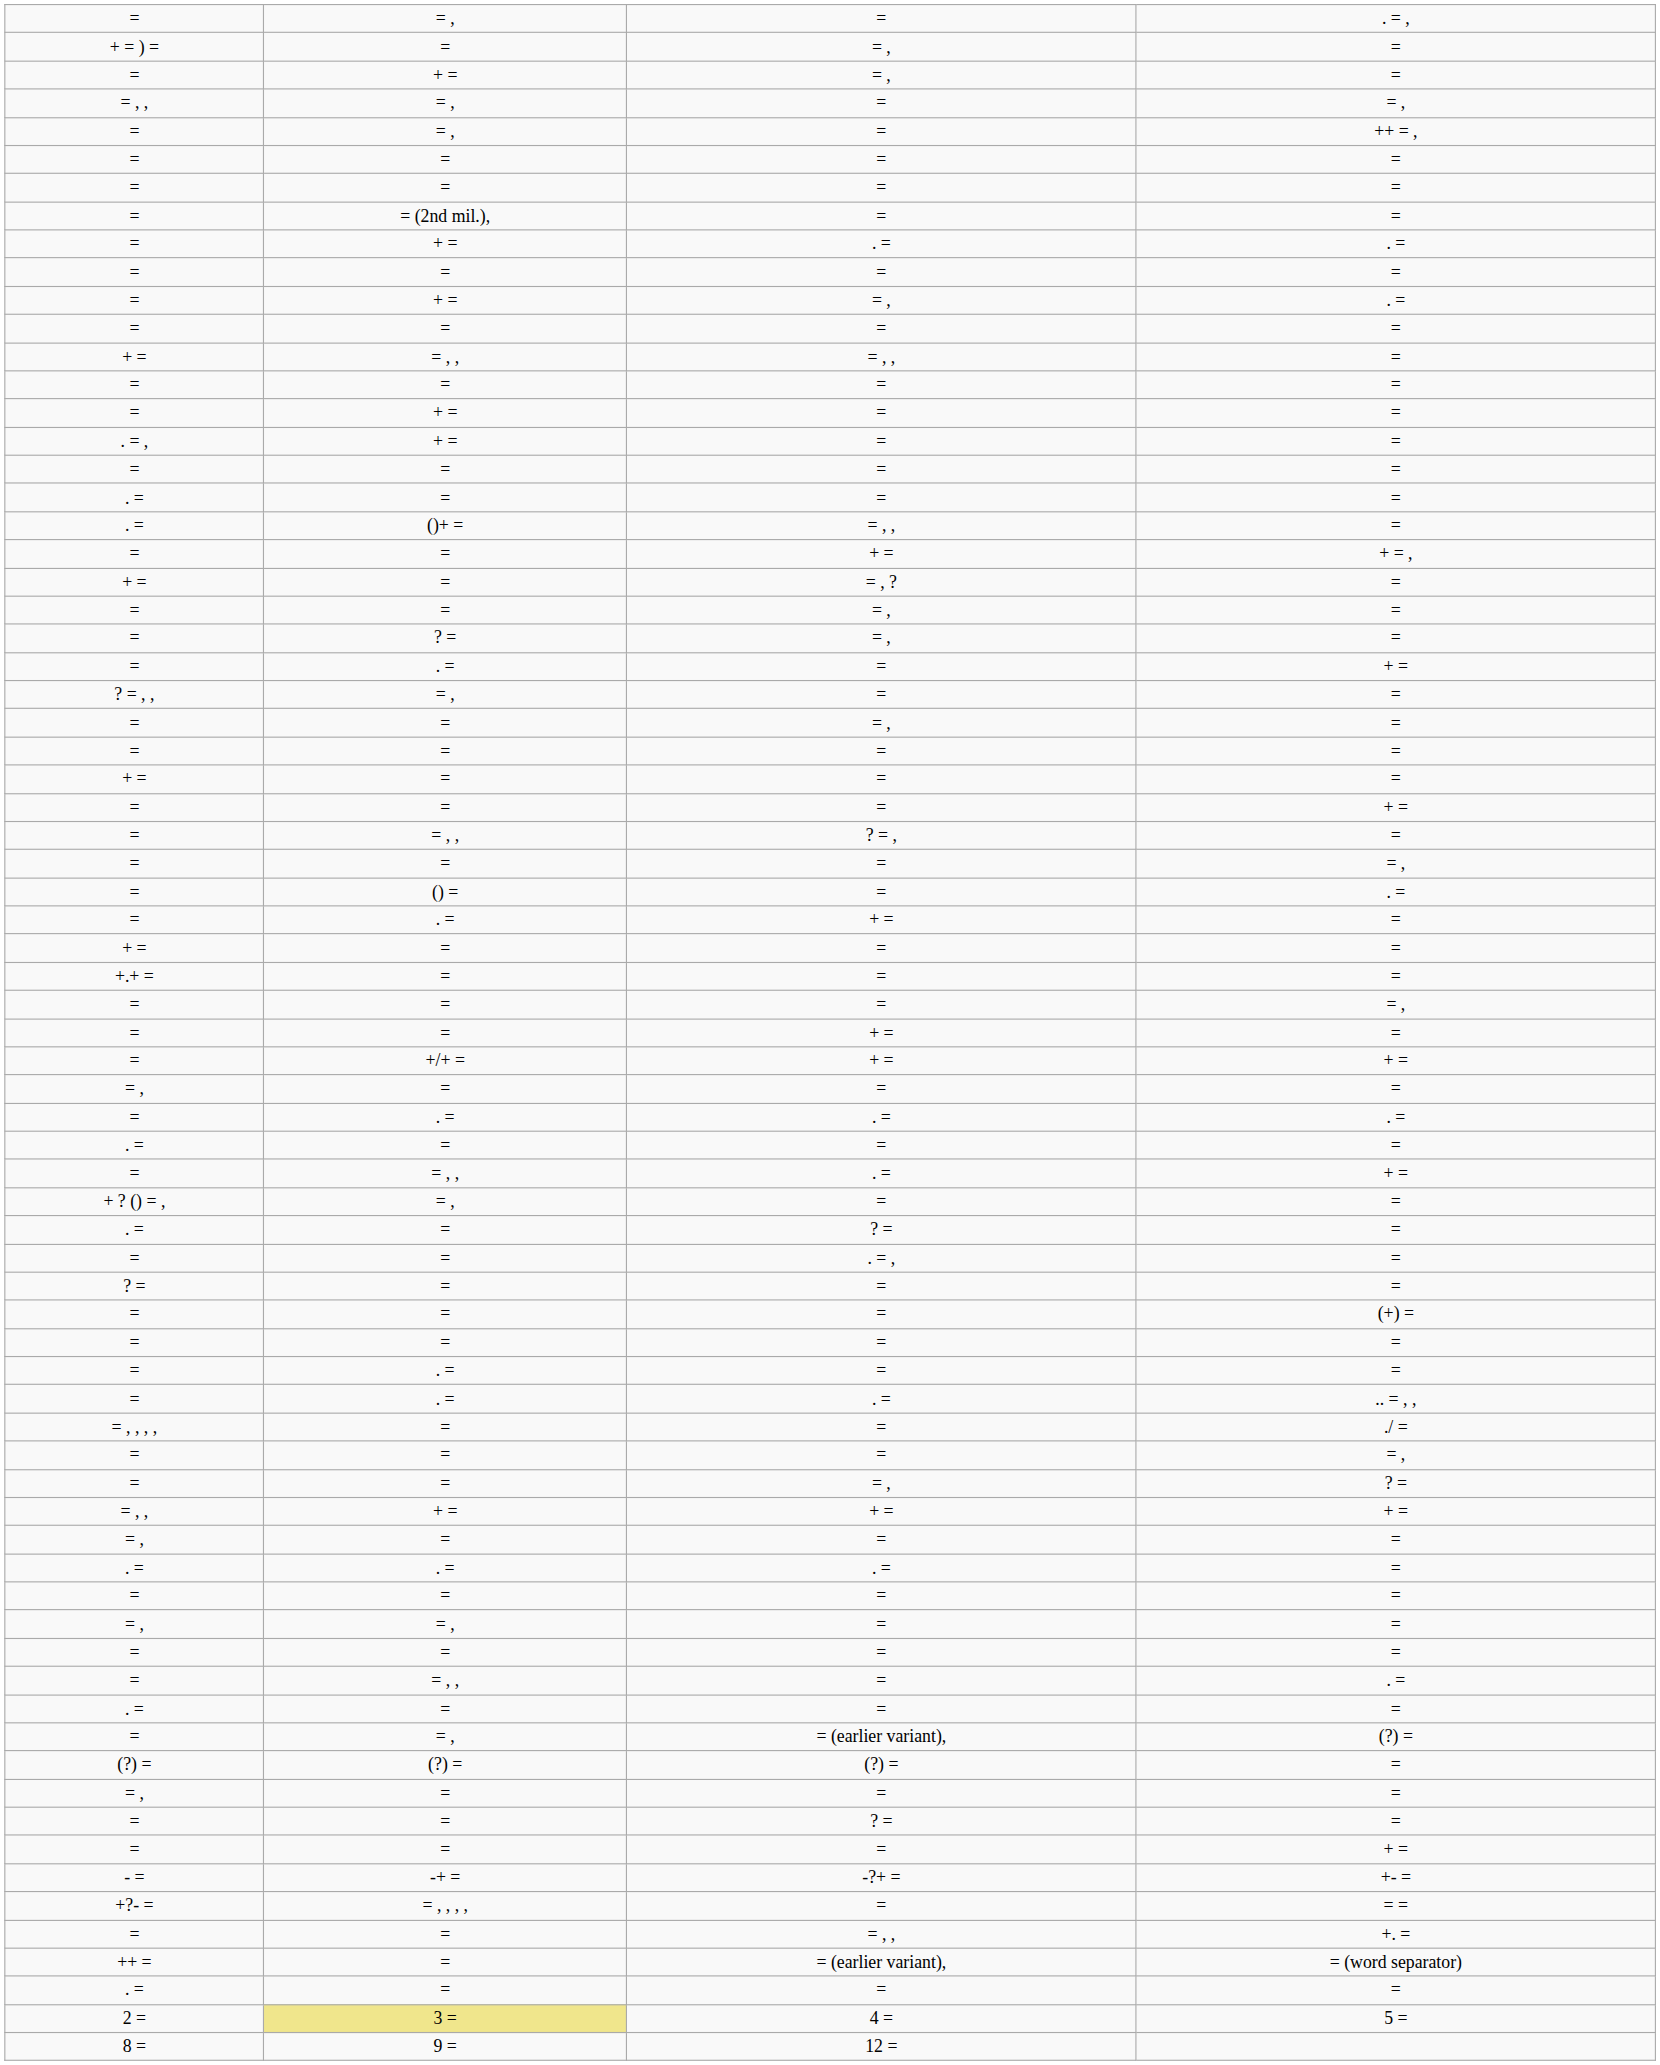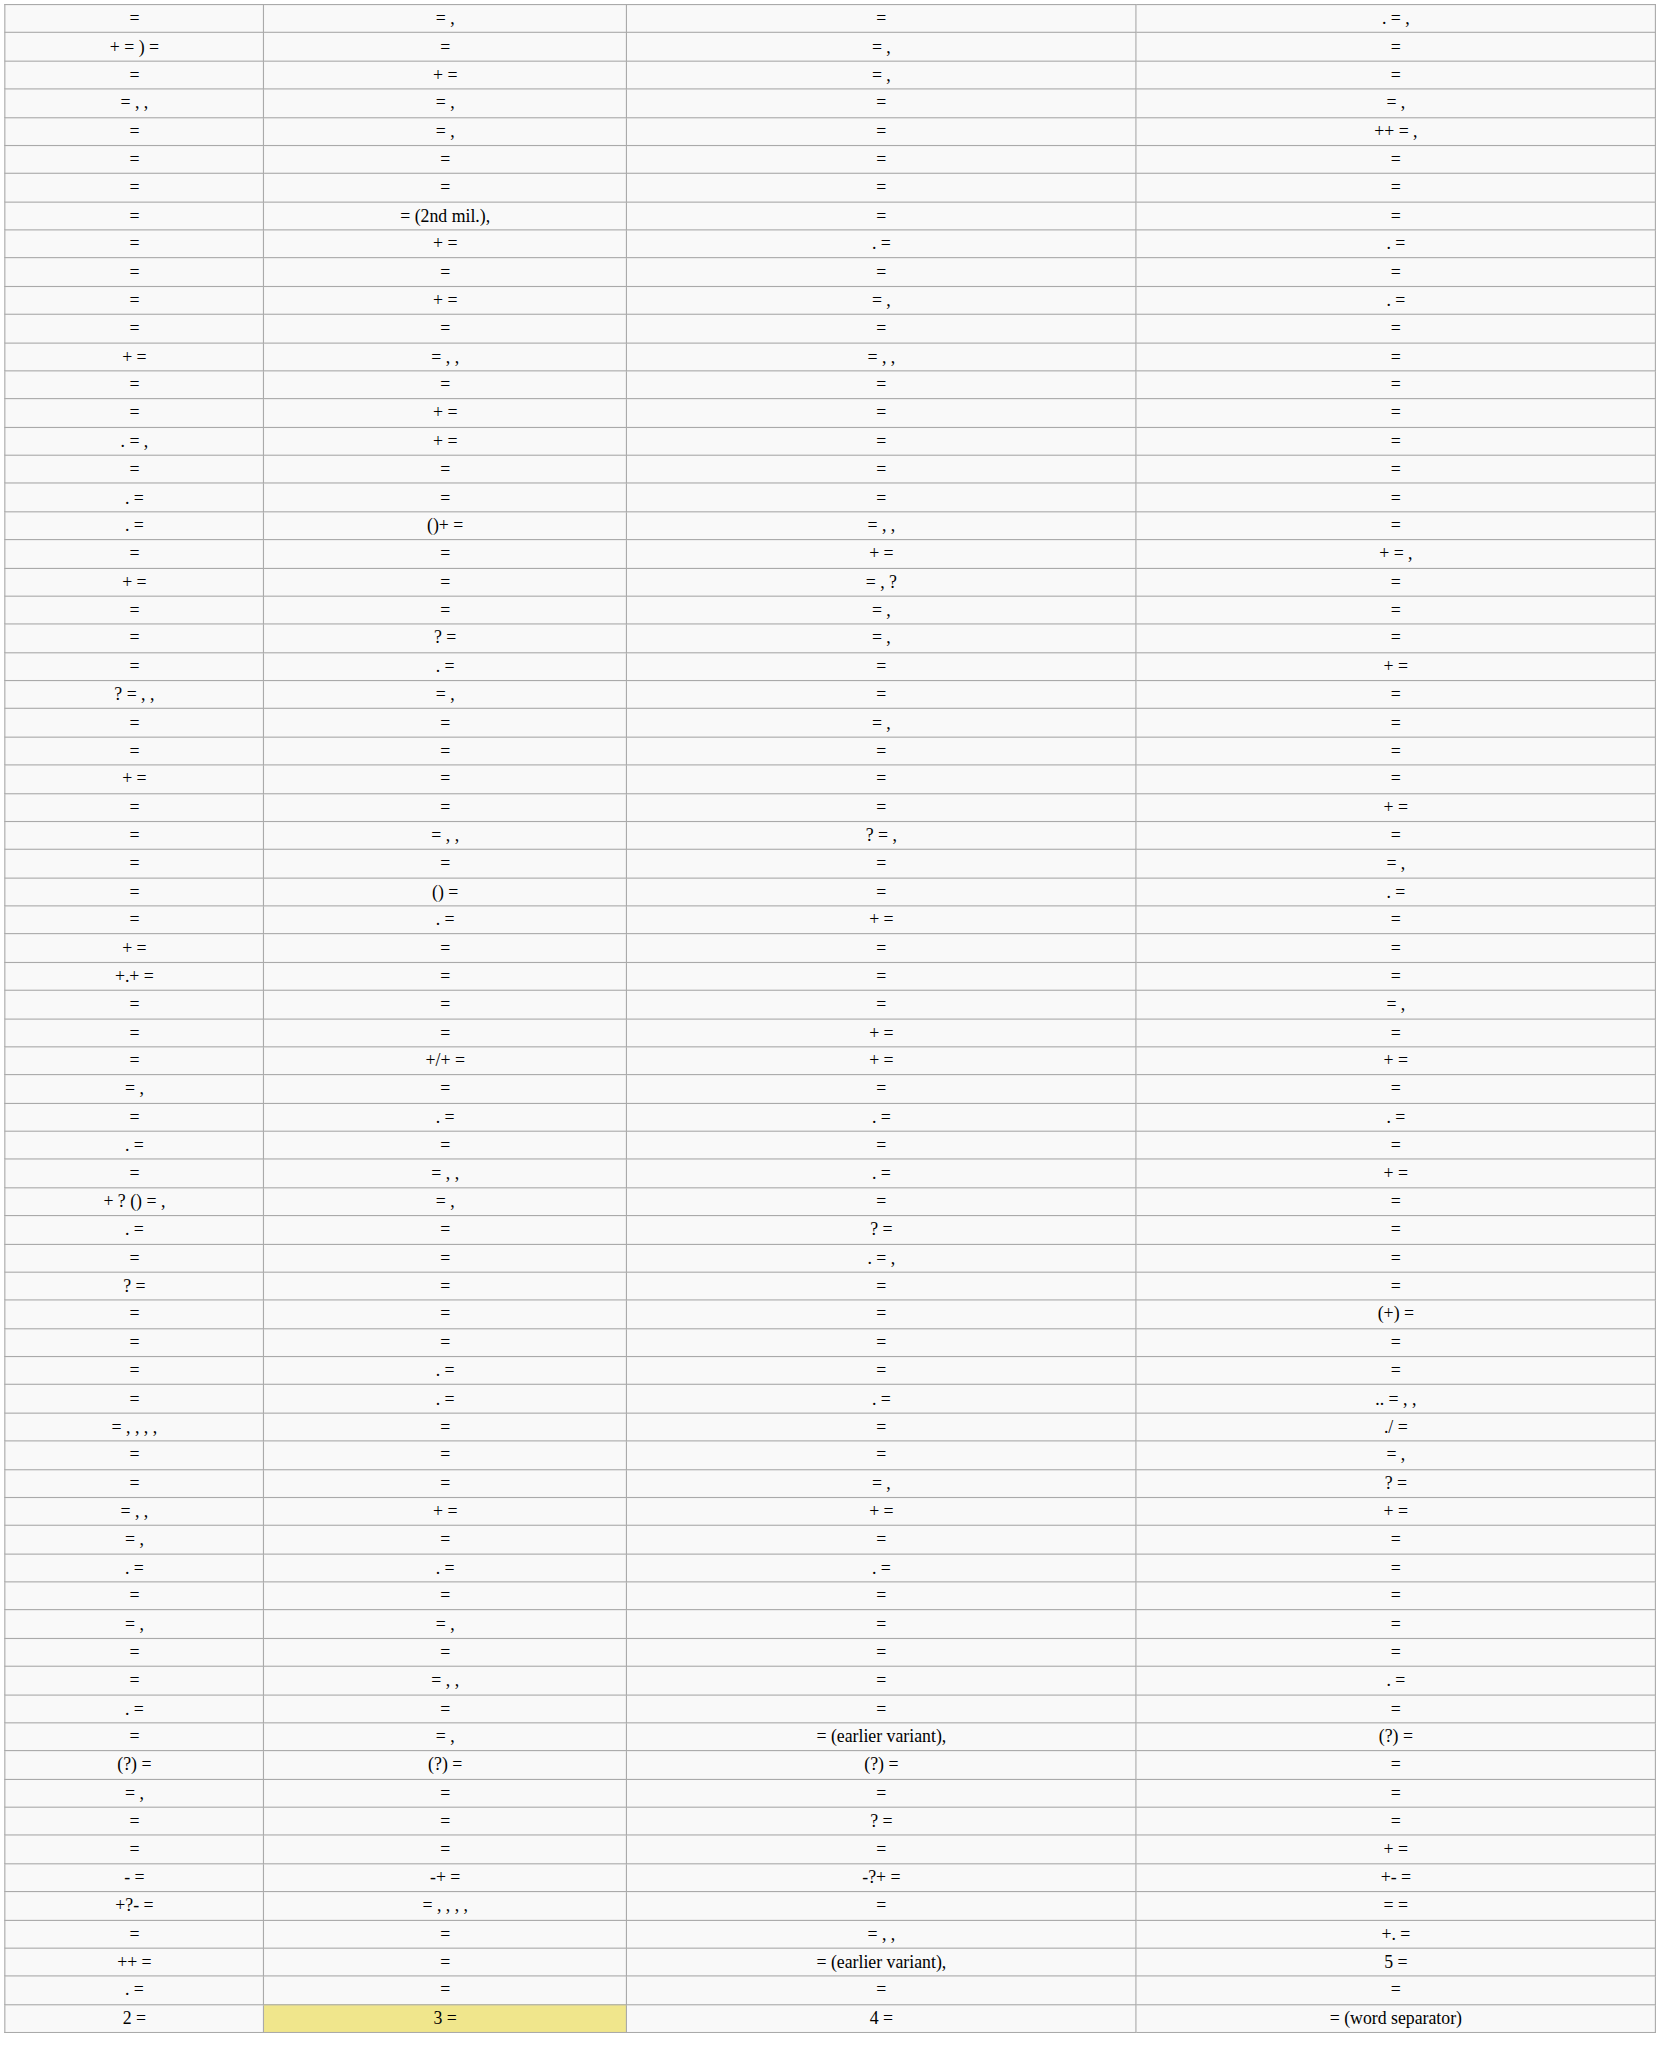++ = | column 4: = (word separator) -> 5 =
2 = | column 4: 5 = -> = (word separator)
- row: 8 = | 9 = | 12 =
